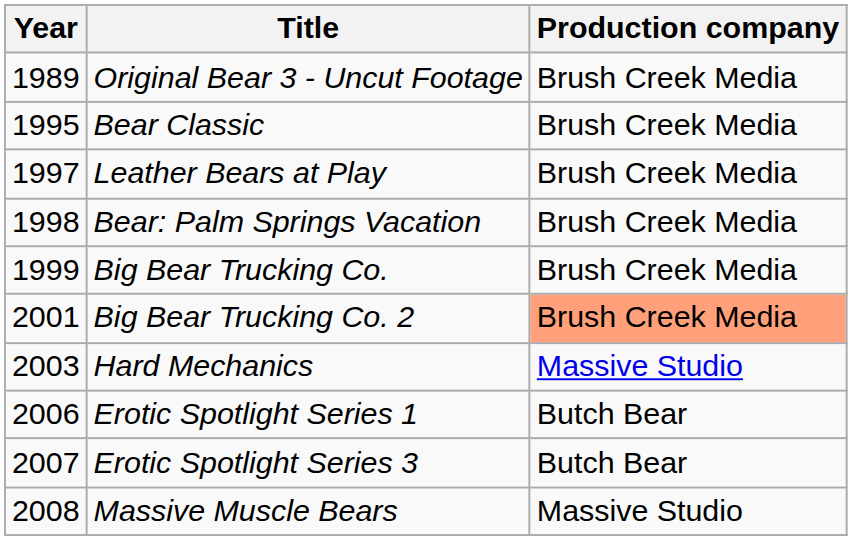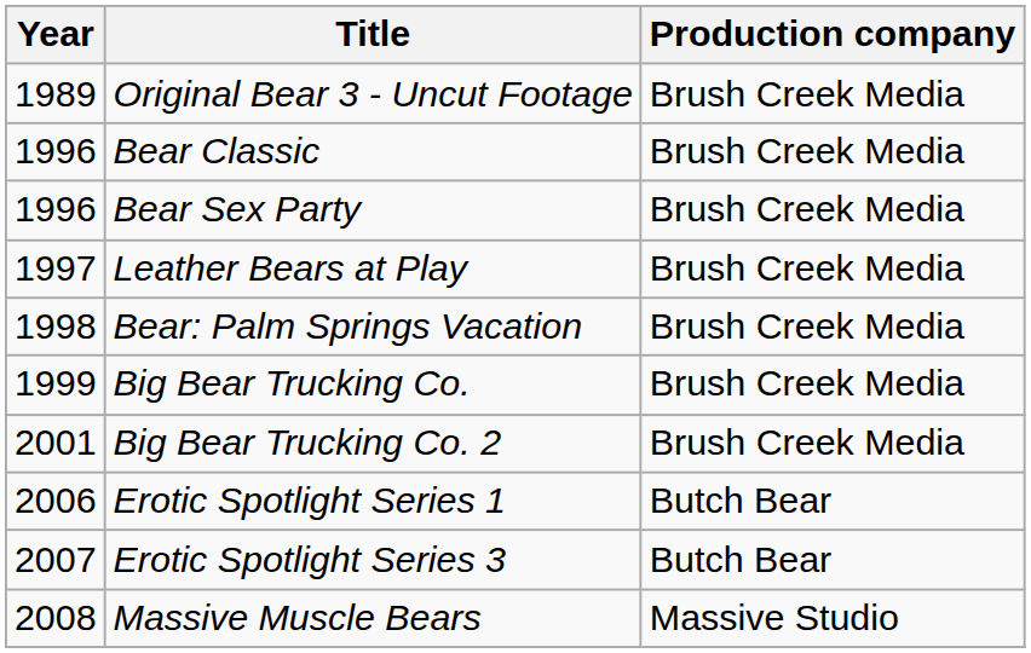Bear Classic | Year: 1995 -> 1996
+ row: 1996 | Bear Sex Party | Brush Creek Media
Big Bear Trucking Co. 2 | Production company: lightsalmon background -> no background
- row: 2003 | Hard Mechanics | Massive Studio
